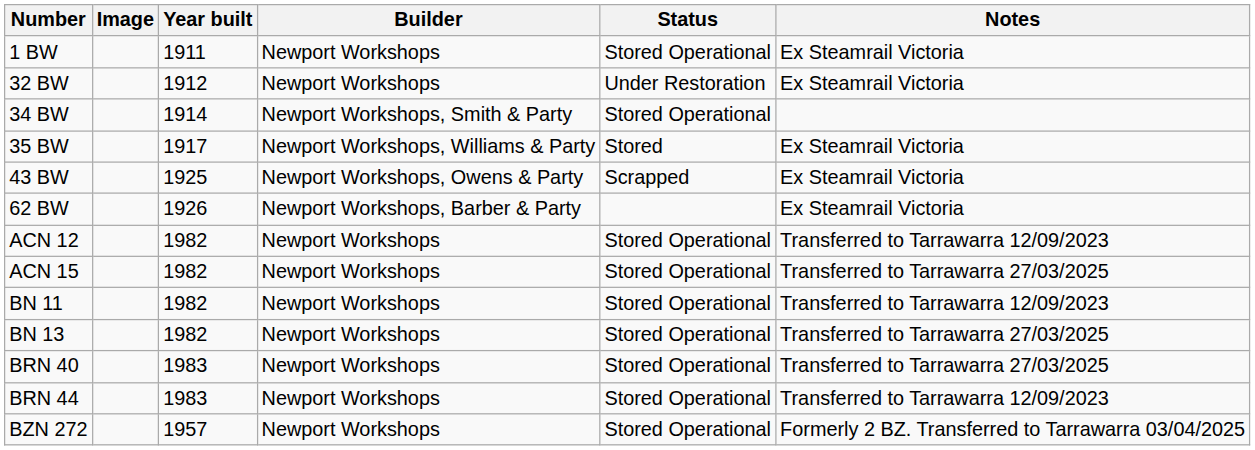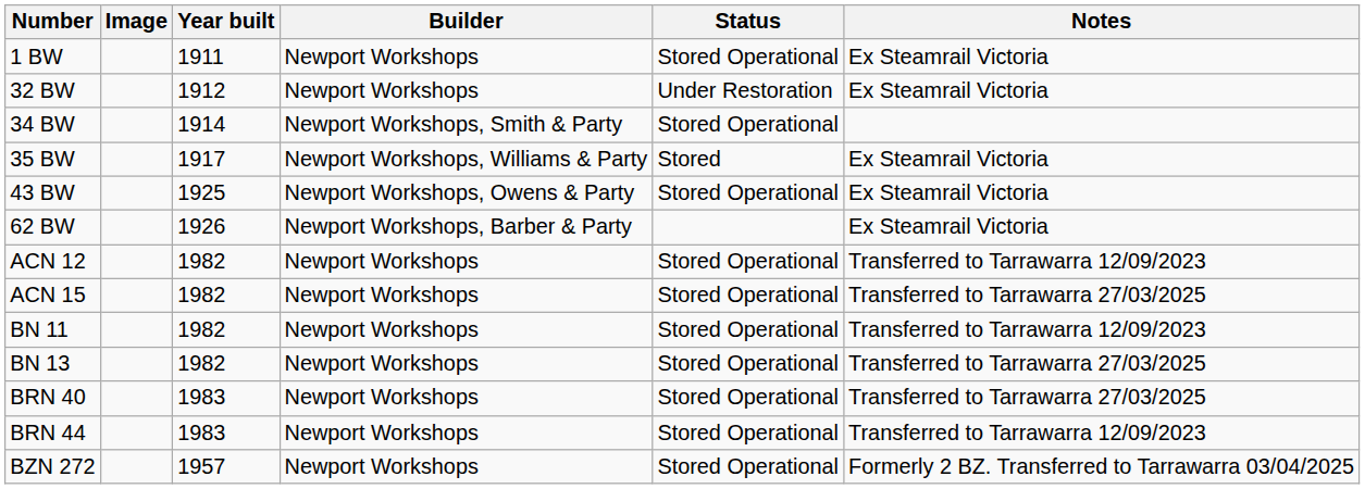43 BW | Status: Scrapped -> Stored Operational
